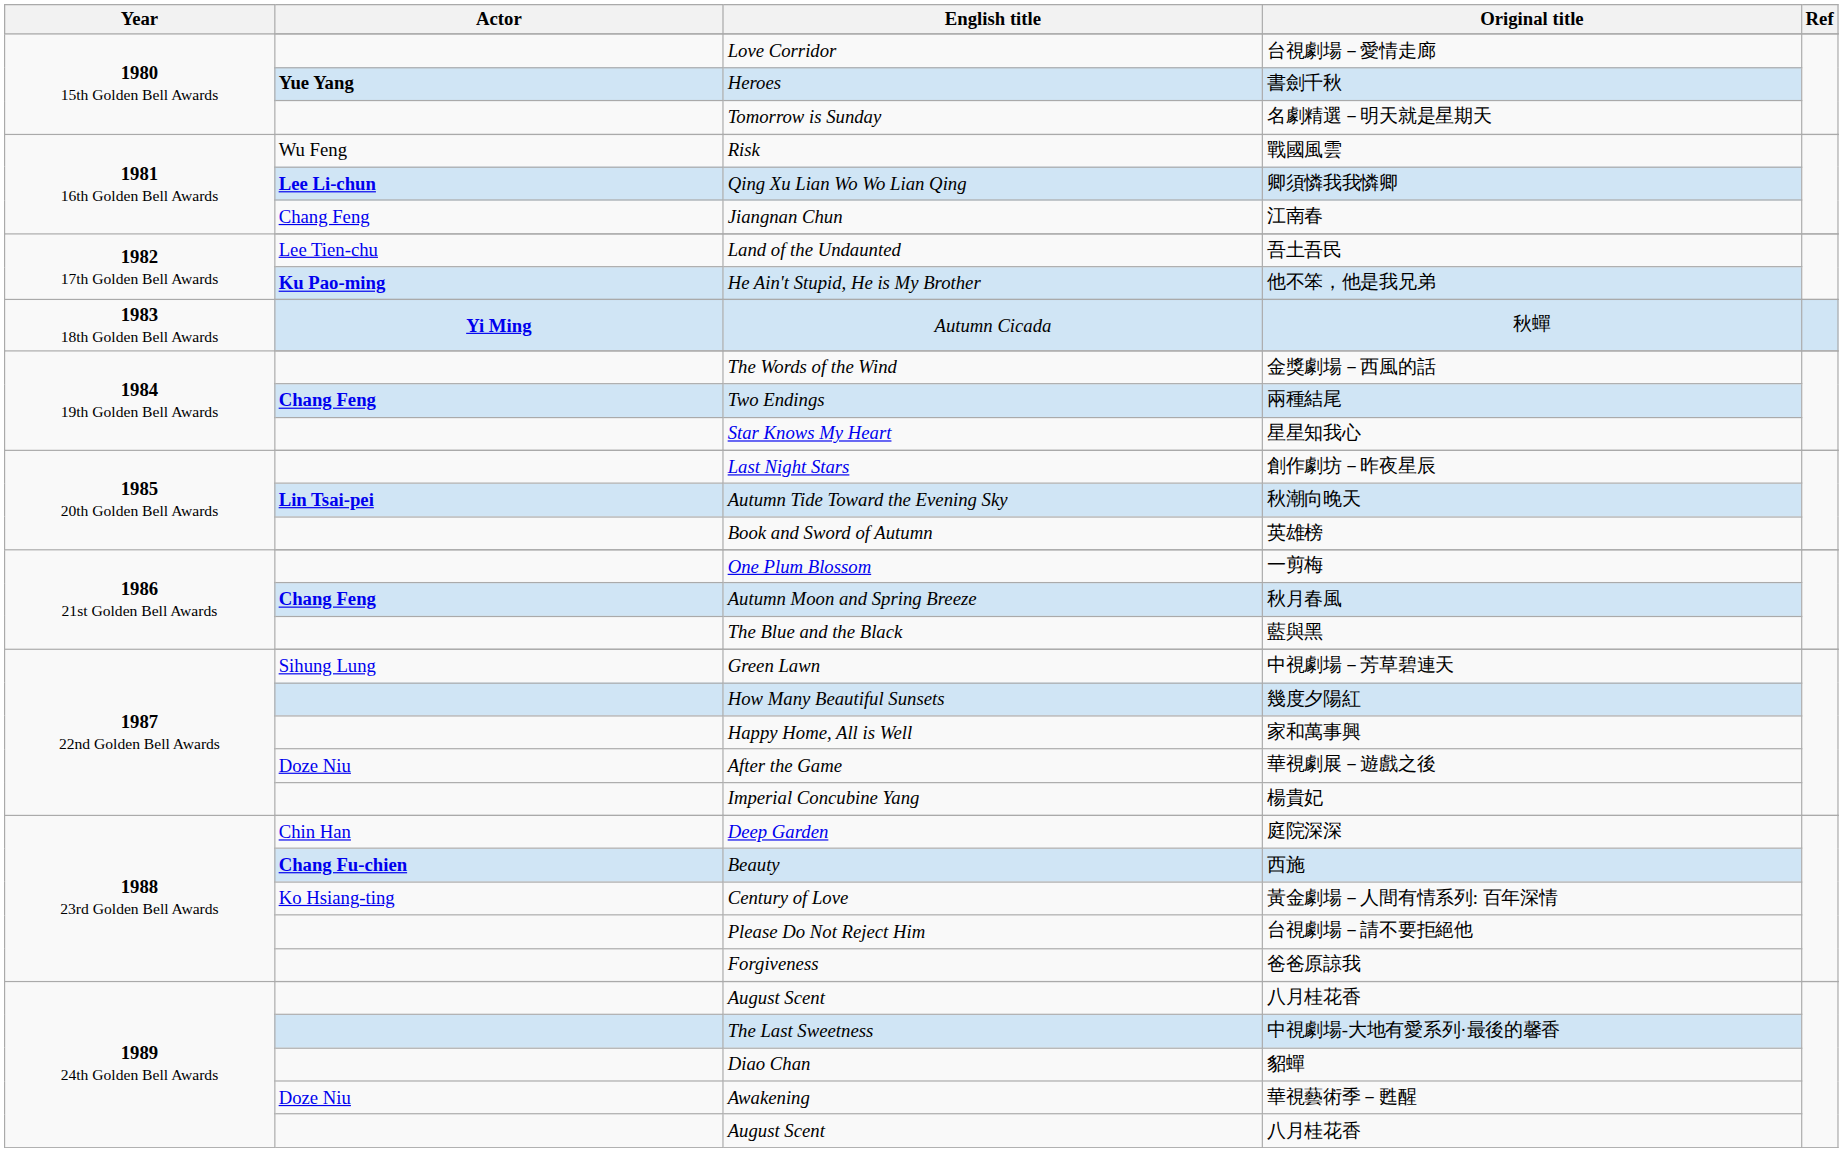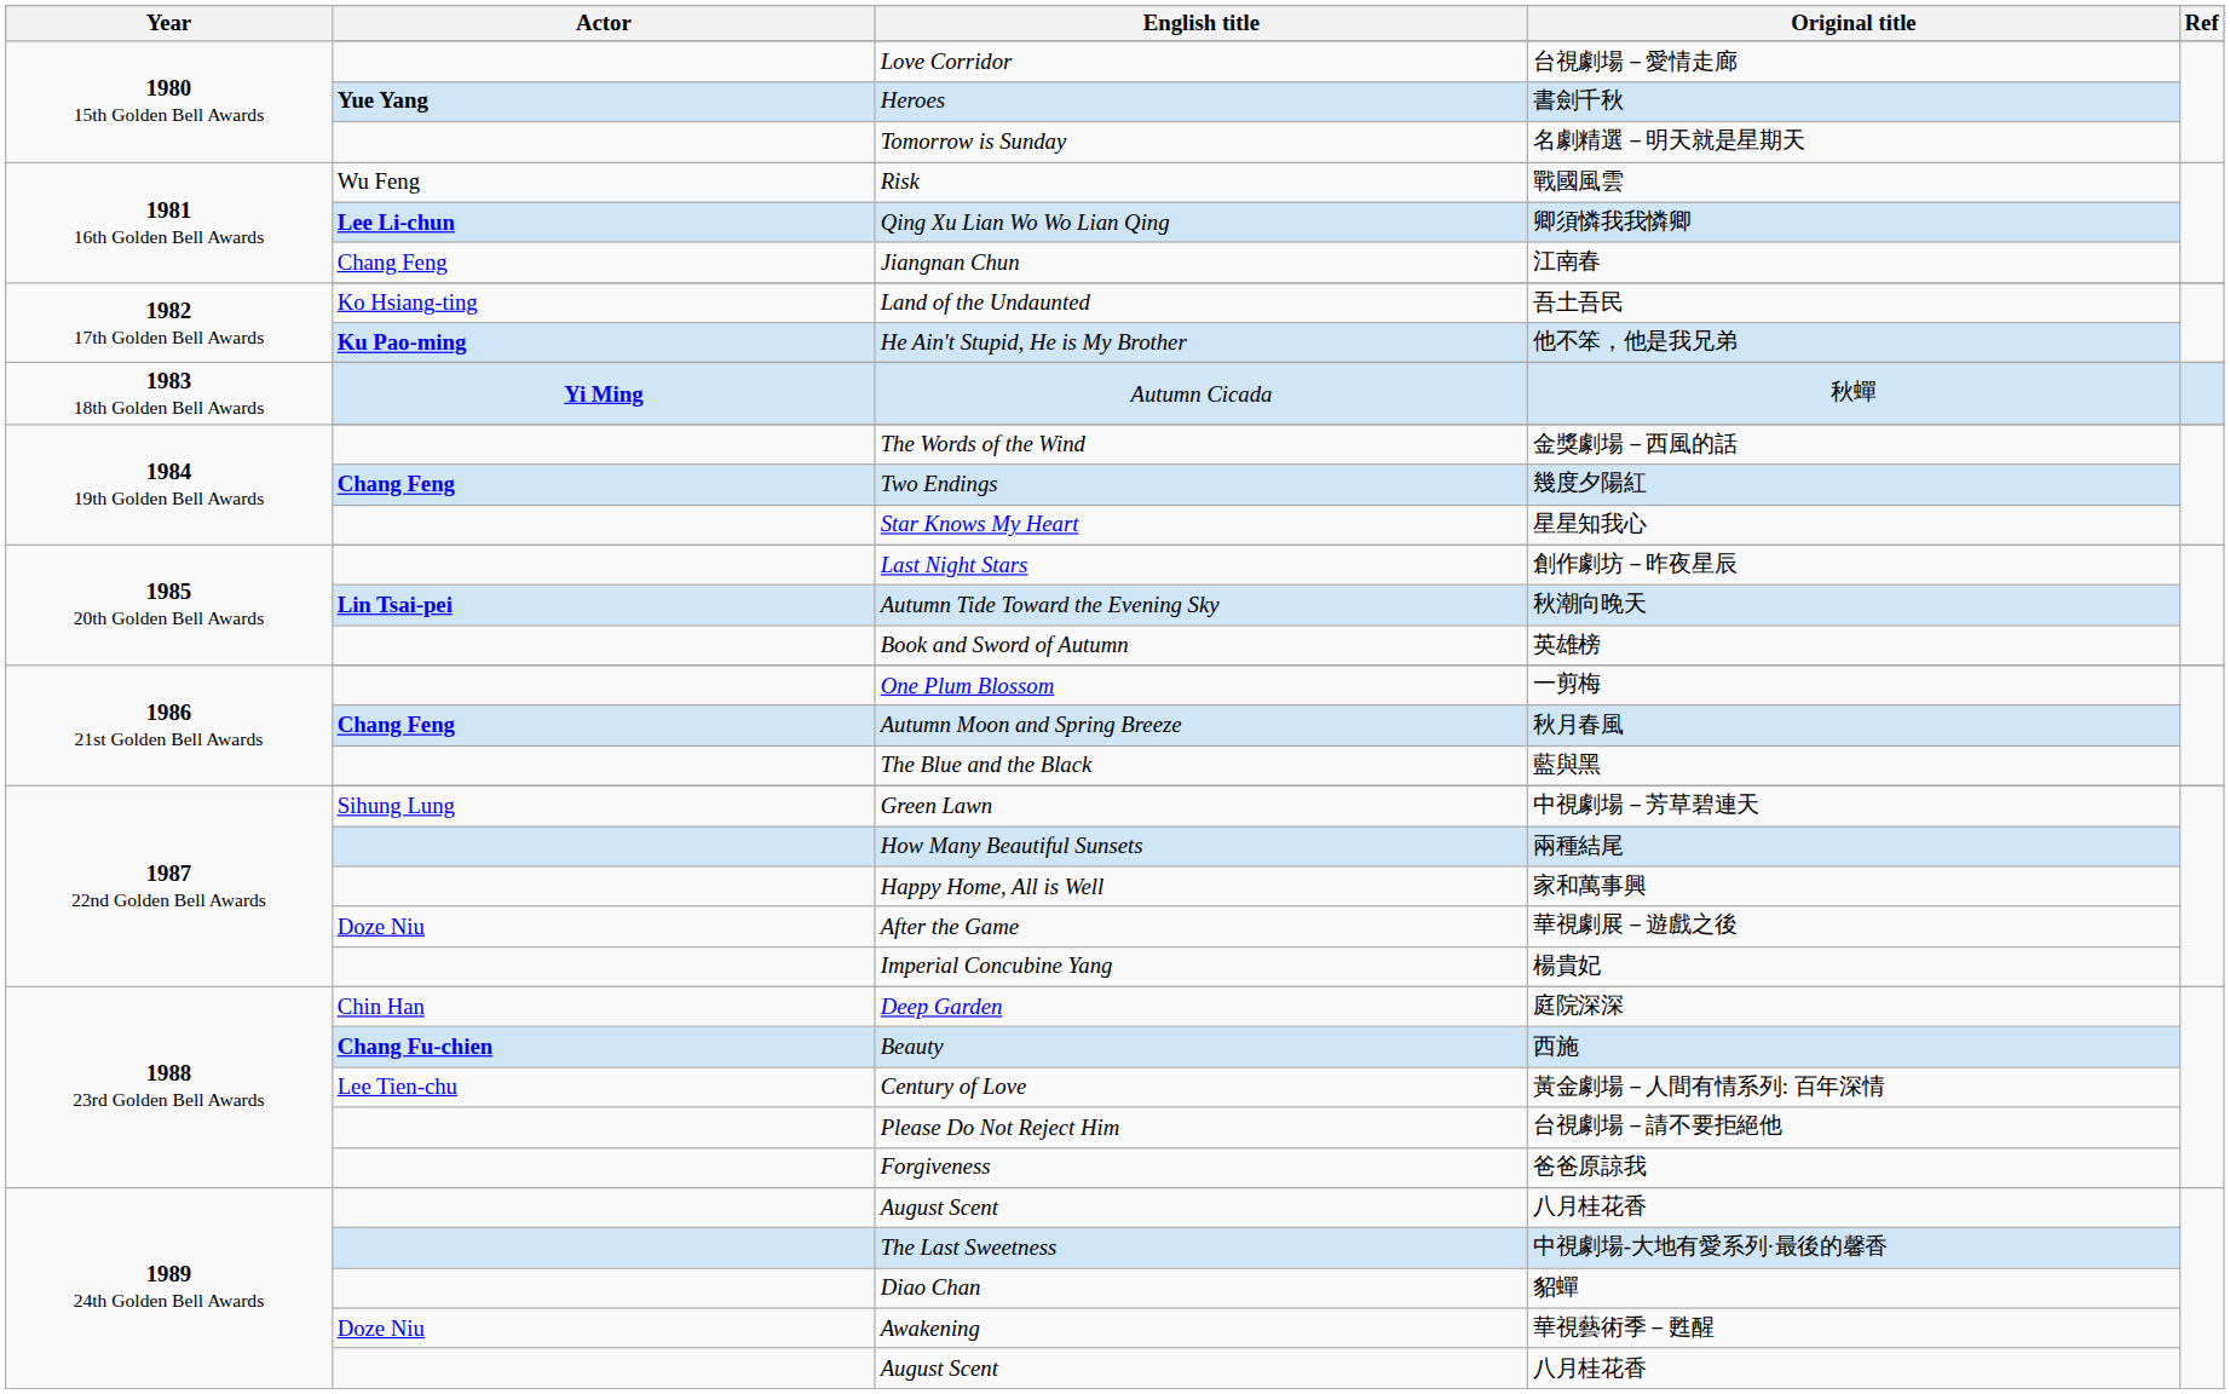Land of the Undaunted | Actor: Lee Tien-chu -> Ko Hsiang-ting
Two Endings | Original title: 兩種結尾 -> 幾度夕陽紅
How Many Beautiful Sunsets | Original title: 幾度夕陽紅 -> 兩種結尾
Century of Love | Actor: Ko Hsiang-ting -> Lee Tien-chu
